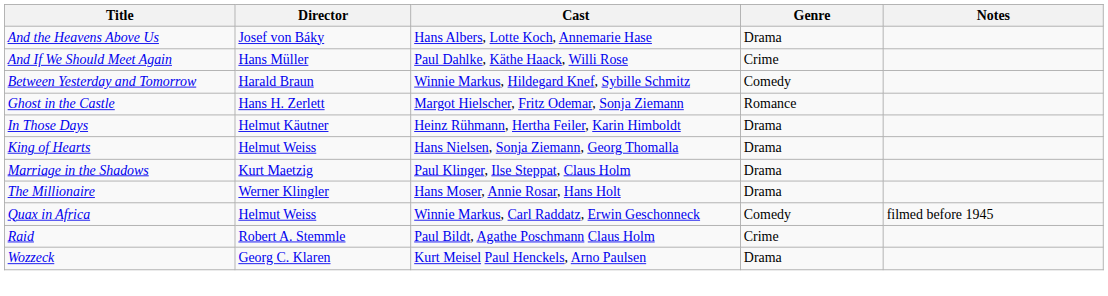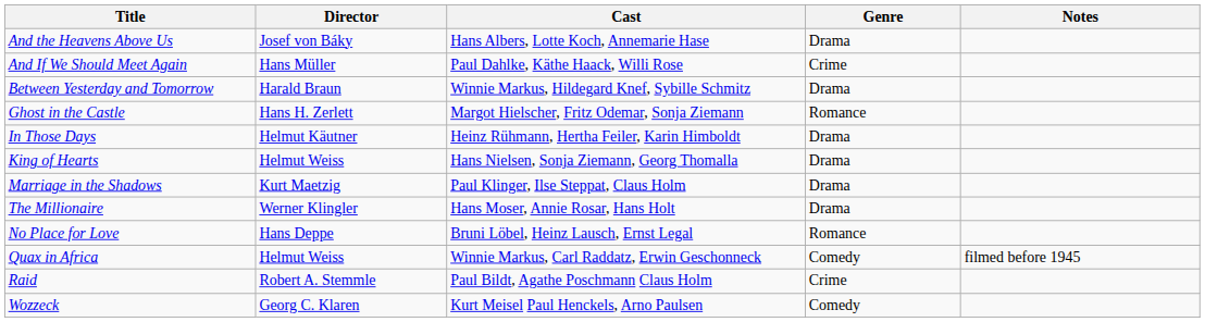Between Yesterday and Tomorrow | Genre: Comedy -> Drama
+ row: No Place for Love | Hans Deppe | Bruni Löbel, Heinz Lausch, Ernst Legal | Romance
Wozzeck | Genre: Drama -> Comedy
